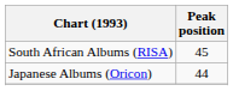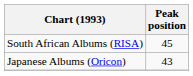Japanese Albums (Oricon) | Peak position: 44 -> 43
